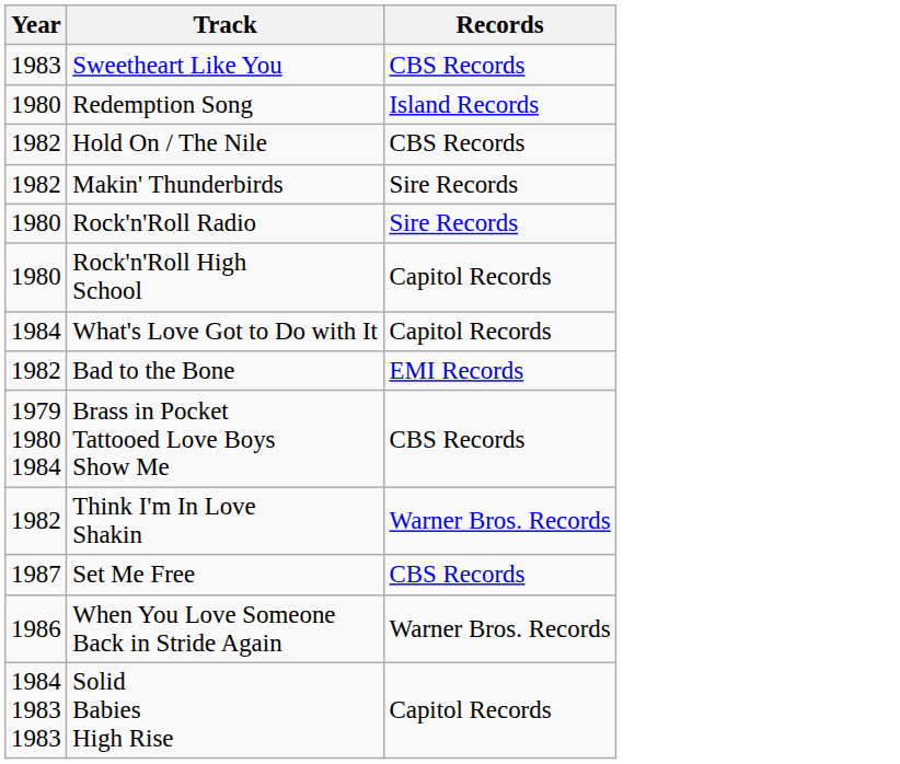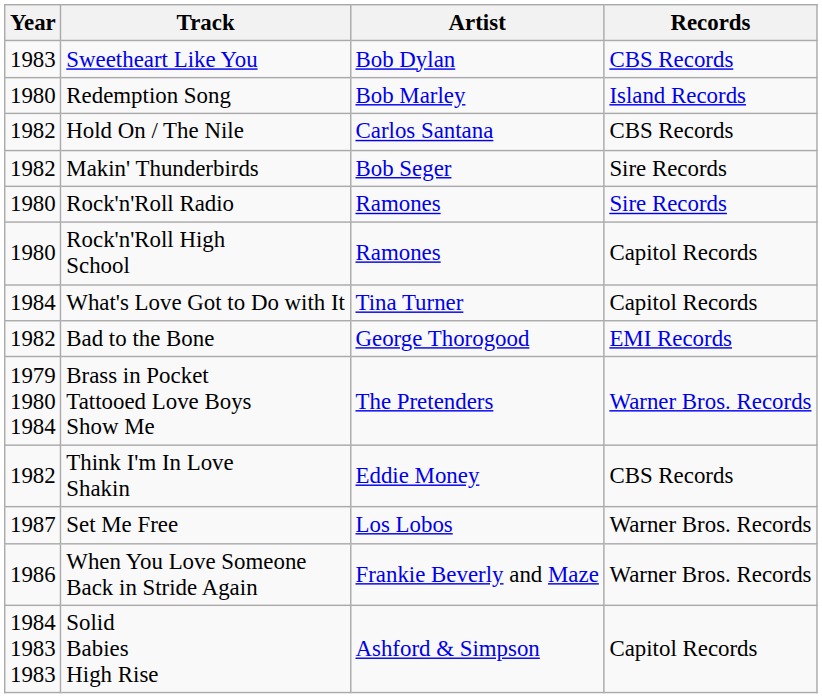+ column: Artist | Bob Dylan | Bob Marley | Carlos Santana | Bob Seger | Ramones | Ramones | Tina Turner | George Thorogood | The Pretenders | Eddie Money | Los Lobos | Frankie Beverly and Maze | Ashford & Simpson
Brass in Pocket Tattooed Love Boys Show Me | Records: CBS Records -> Warner Bros. Records
Think I'm In Love Shakin | Records: Warner Bros. Records -> CBS Records
Set Me Free | Records: CBS Records -> Warner Bros. Records
